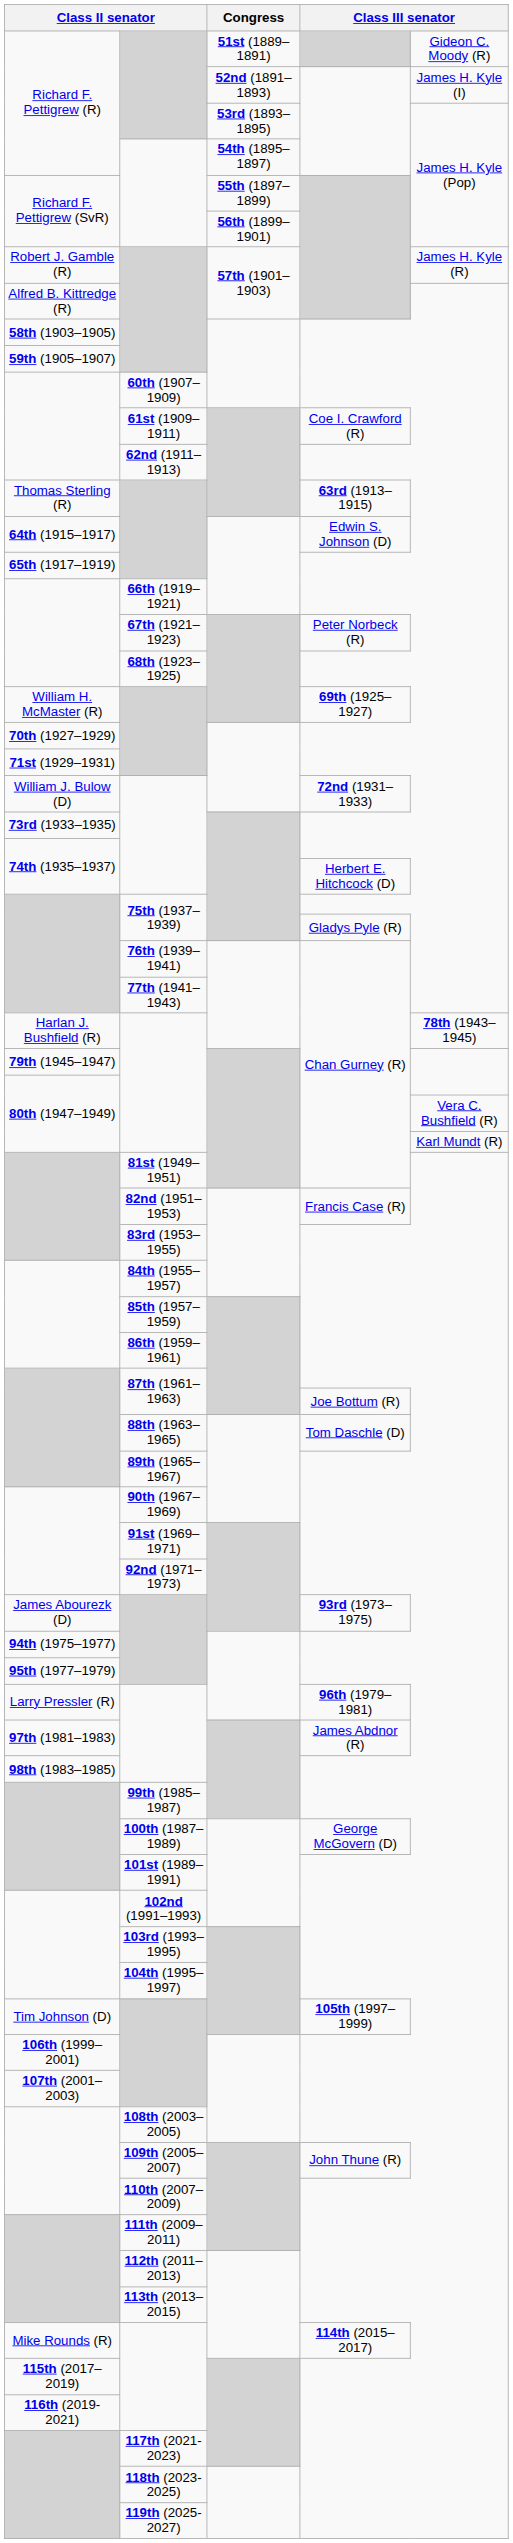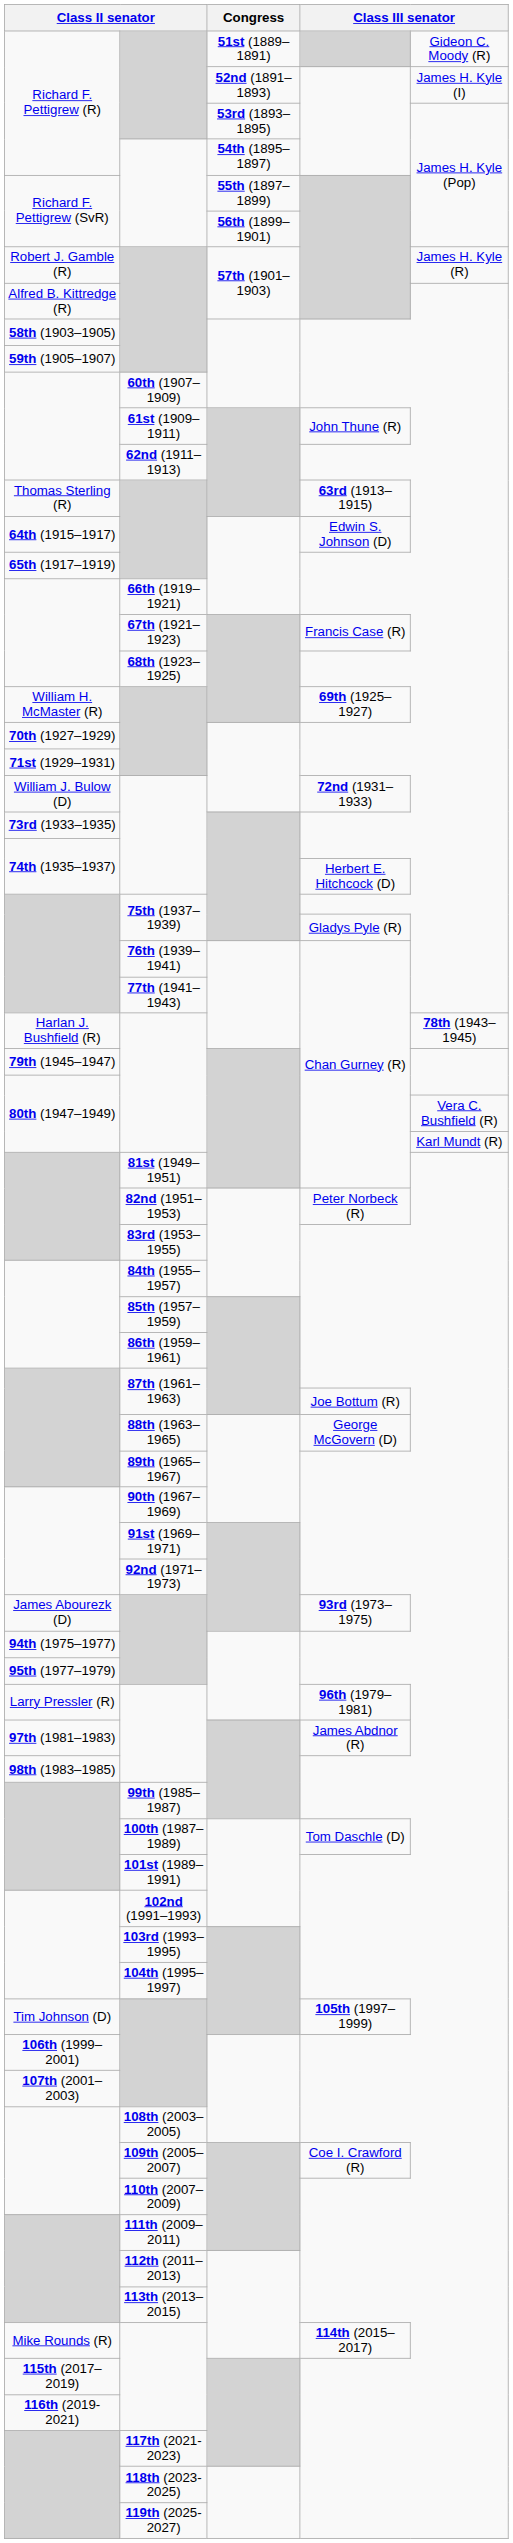61st (1909–1911) | column 4: Coe I. Crawford (R) -> John Thune (R)
67th (1921–1923) | column 4: Peter Norbeck (R) -> Francis Case (R)
82nd (1951–1953) | column 4: Francis Case (R) -> Peter Norbeck (R)
88th (1963–1965) | column 4: Tom Daschle (D) -> George McGovern (D)
100th (1987–1989) | column 4: George McGovern (D) -> Tom Daschle (D)
109th (2005–2007) | column 4: John Thune (R) -> Coe I. Crawford (R)
